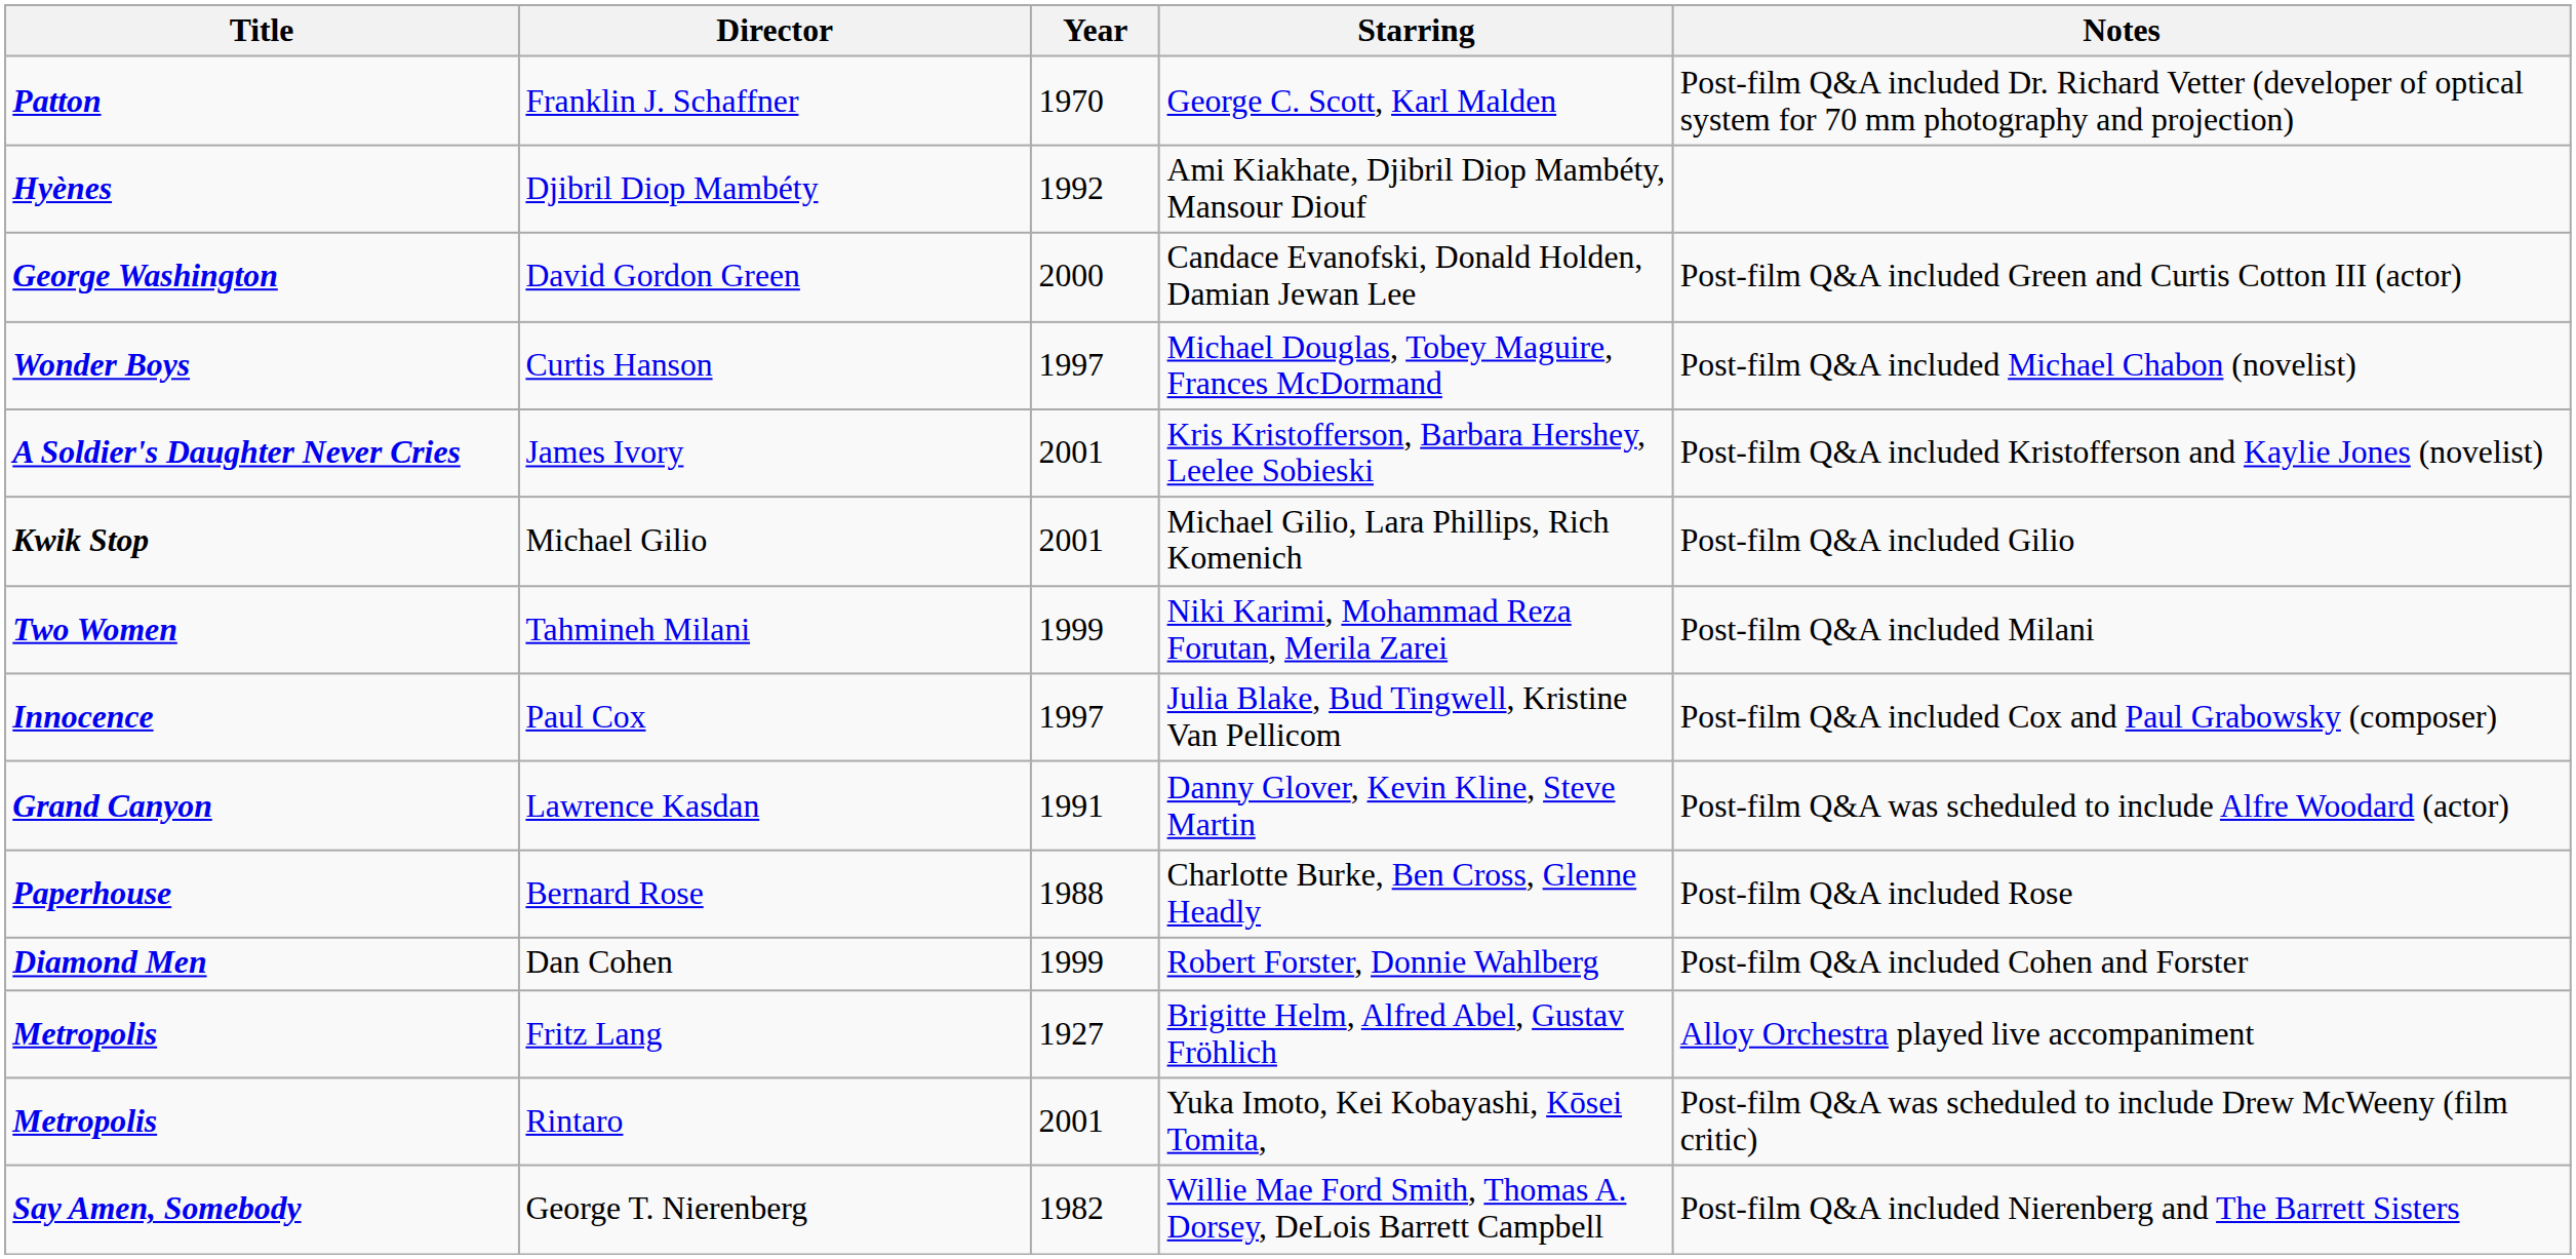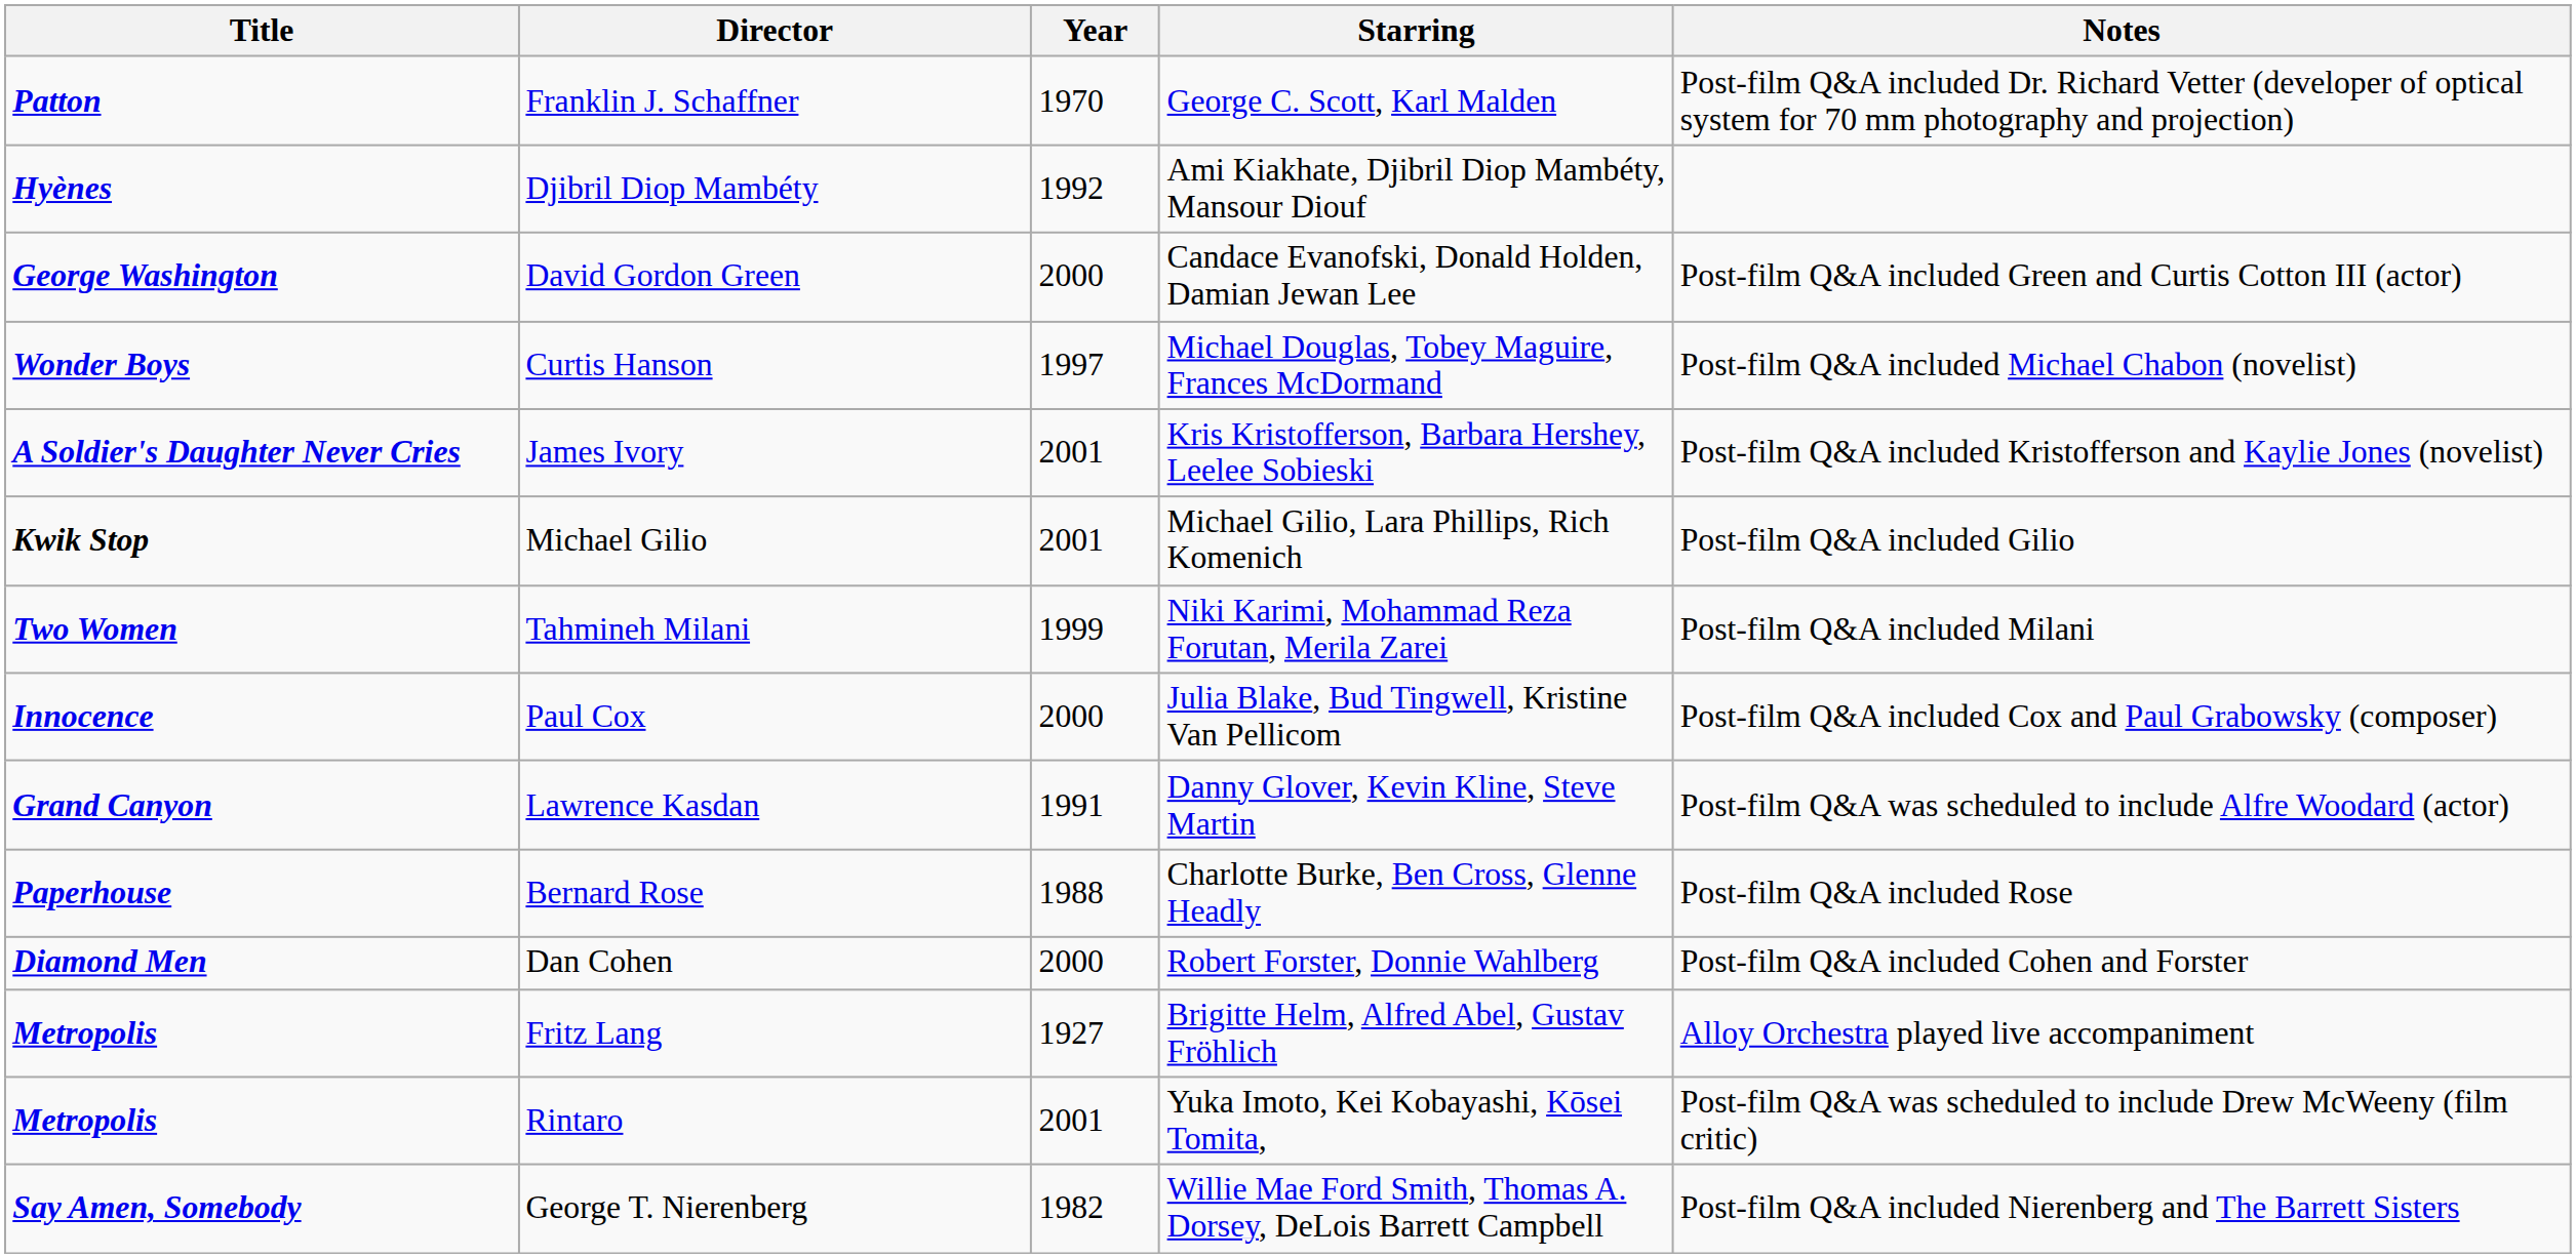Paul Cox | Year: 1997 -> 2000
Dan Cohen | Year: 1999 -> 2000
